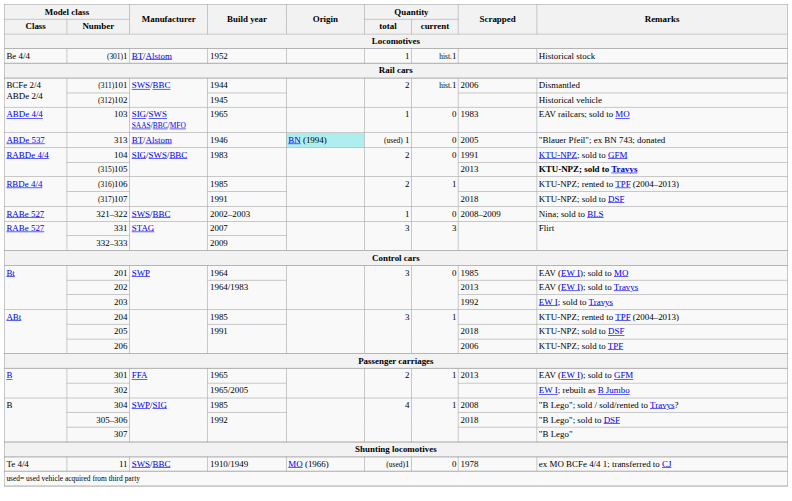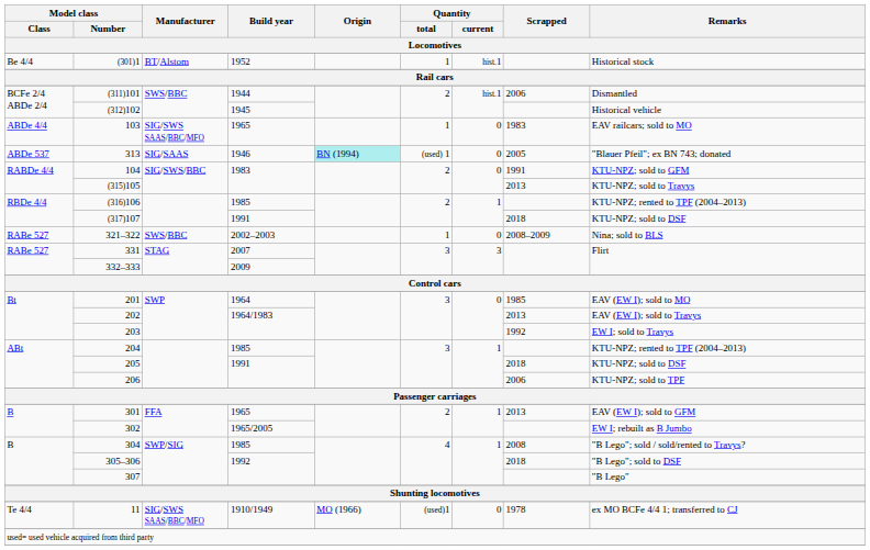313 | Manufacturer: BT/Alstom -> SIG/SAAS
(315)105 | Remarks: bold -> normal
11 | Manufacturer: SWS/BBC -> SIG/SWS SAAS/BBC/MFO
